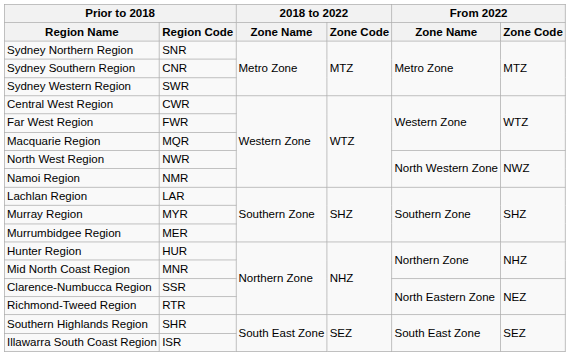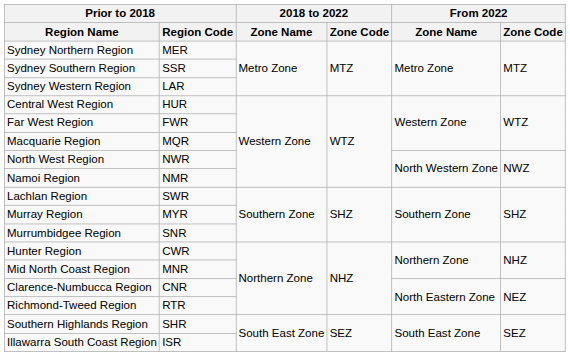Sydney Northern Region | Prior to 2018 / Region Code: SNR -> MER
Sydney Southern Region | Prior to 2018 / Region Code: CNR -> SSR
Sydney Western Region | Prior to 2018 / Region Code: SWR -> LAR
Central West Region | Prior to 2018 / Region Code: CWR -> HUR
Lachlan Region | Prior to 2018 / Region Code: LAR -> SWR
Murrumbidgee Region | Prior to 2018 / Region Code: MER -> SNR
Hunter Region | Prior to 2018 / Region Code: HUR -> CWR
Clarence-Numbucca Region | Prior to 2018 / Region Code: SSR -> CNR
